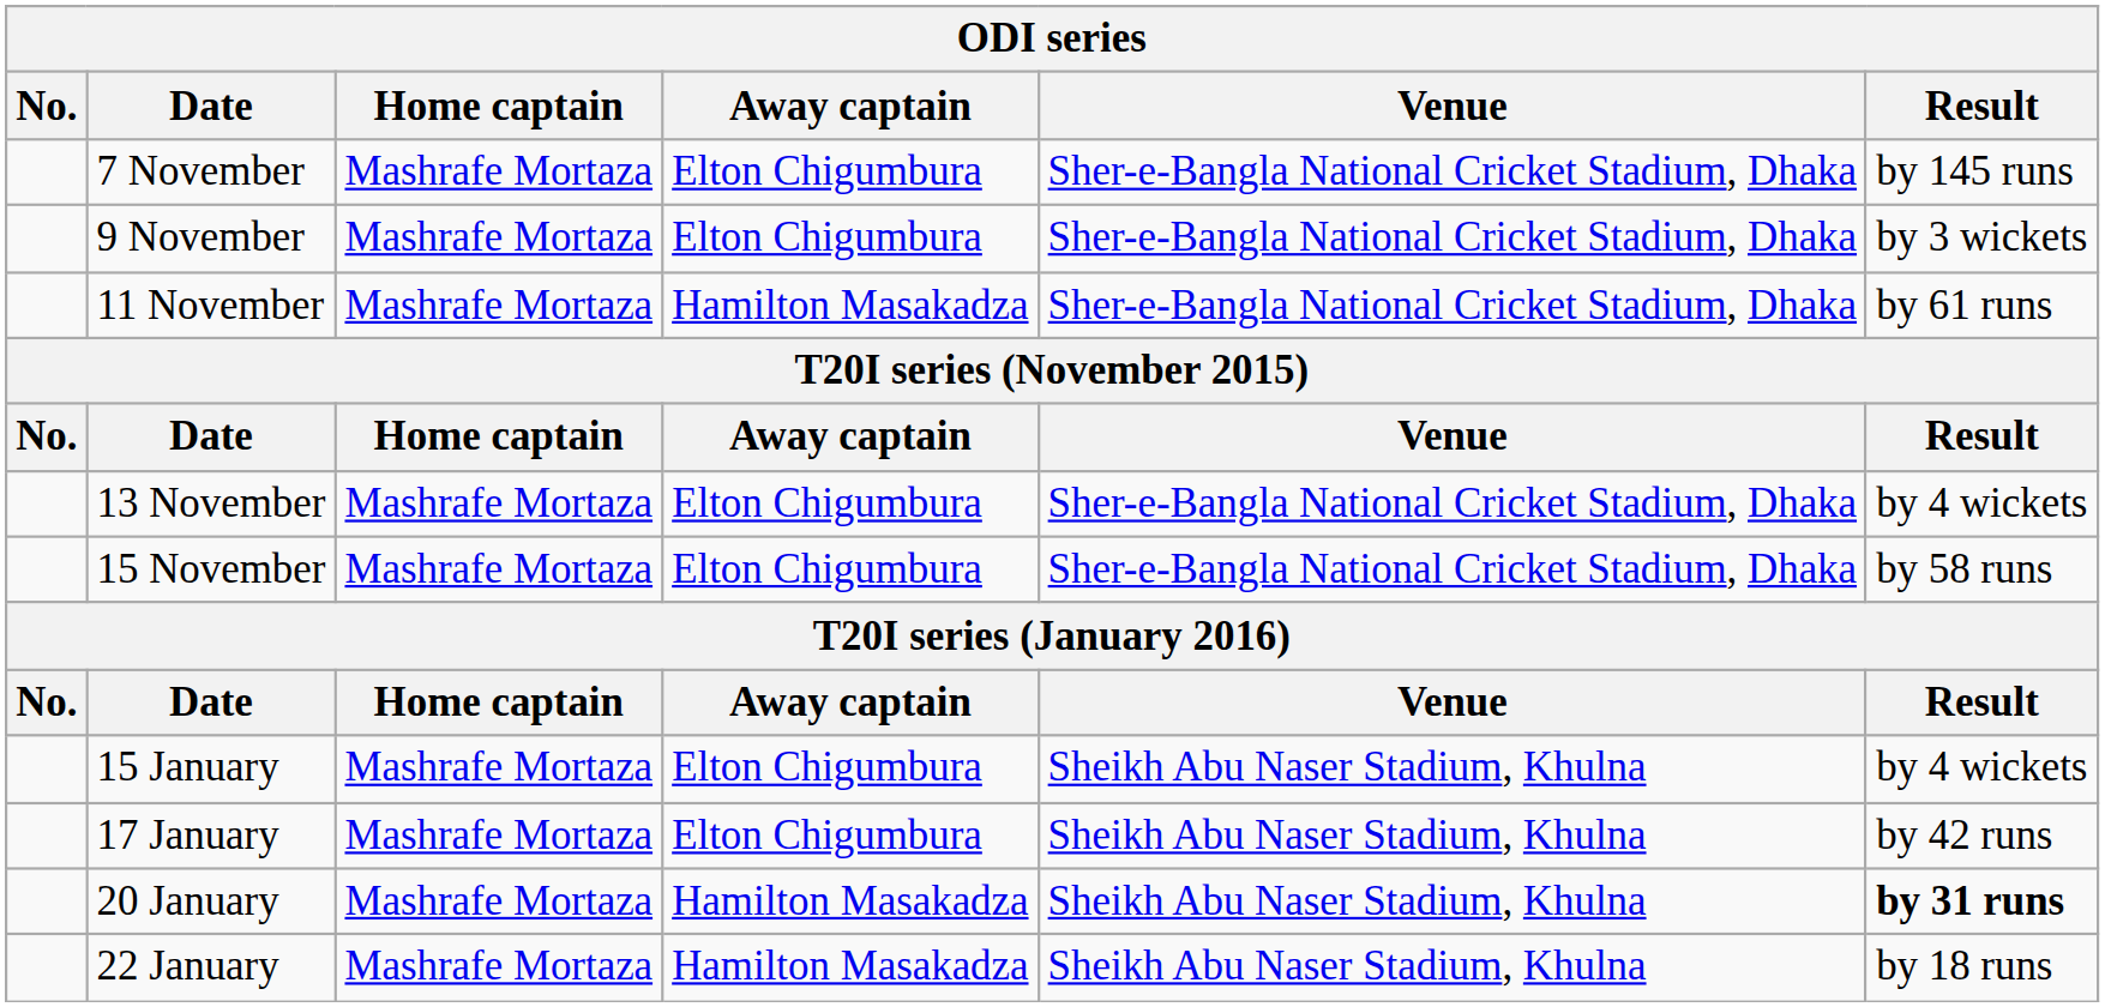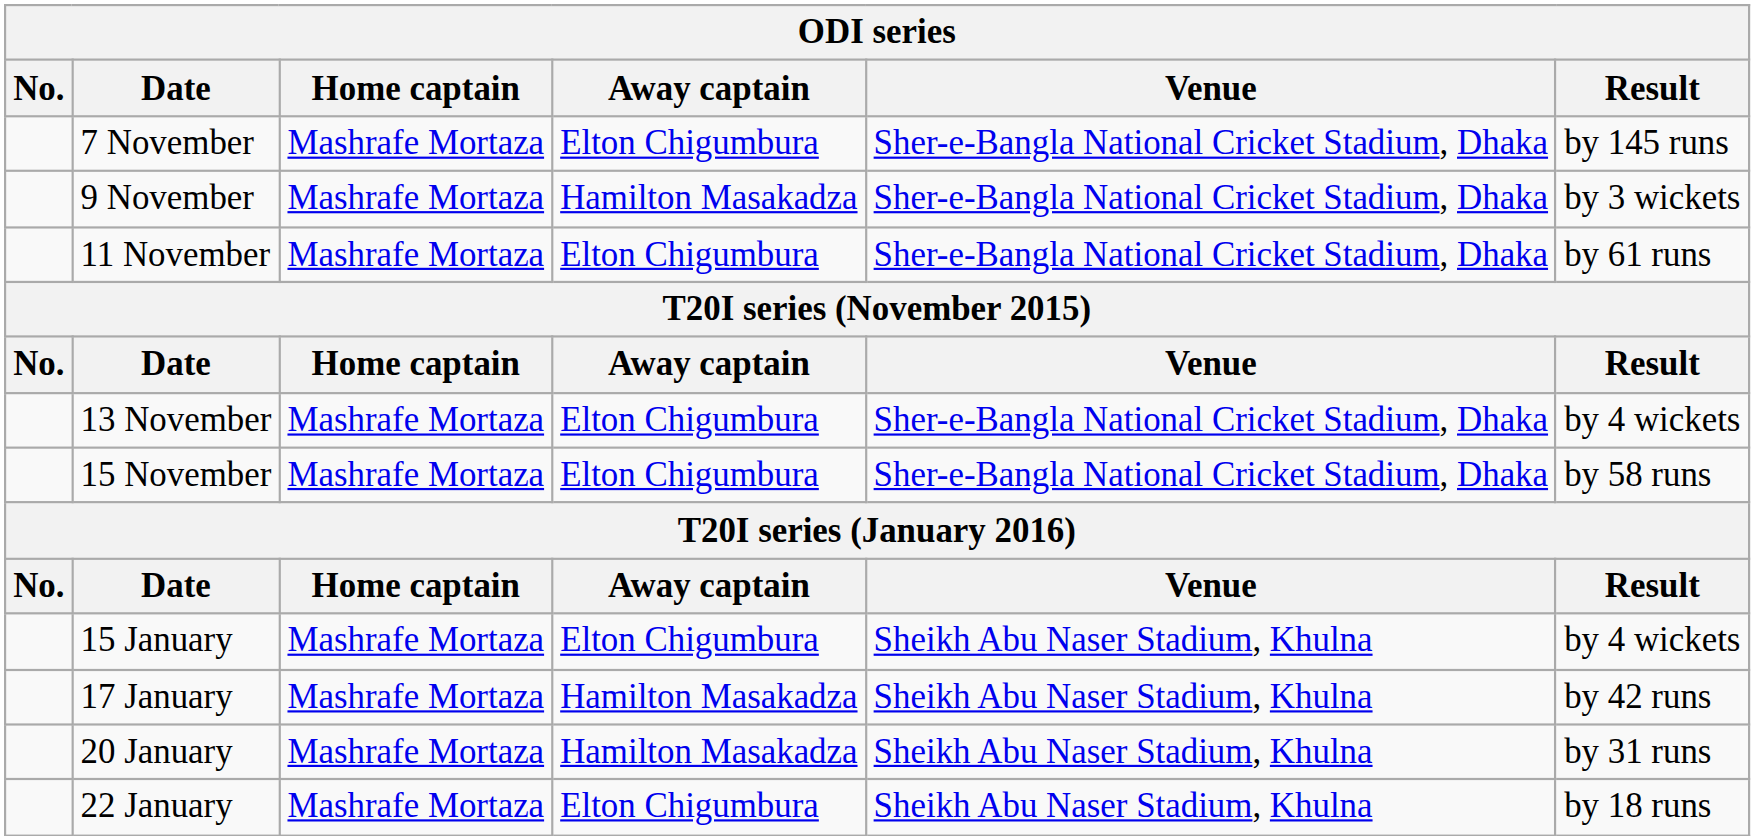9 November | Away captain: Elton Chigumbura -> Hamilton Masakadza
11 November | Away captain: Hamilton Masakadza -> Elton Chigumbura
17 January | Away captain: Elton Chigumbura -> Hamilton Masakadza
20 January | Result: bold -> normal
22 January | Away captain: Hamilton Masakadza -> Elton Chigumbura
